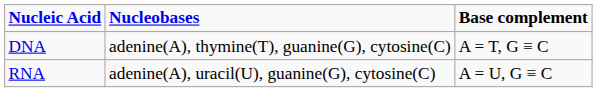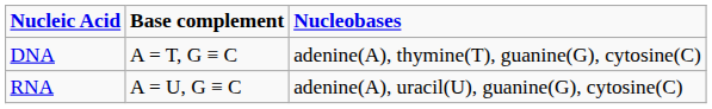columns swapped: Nucleobases <-> Base complement
